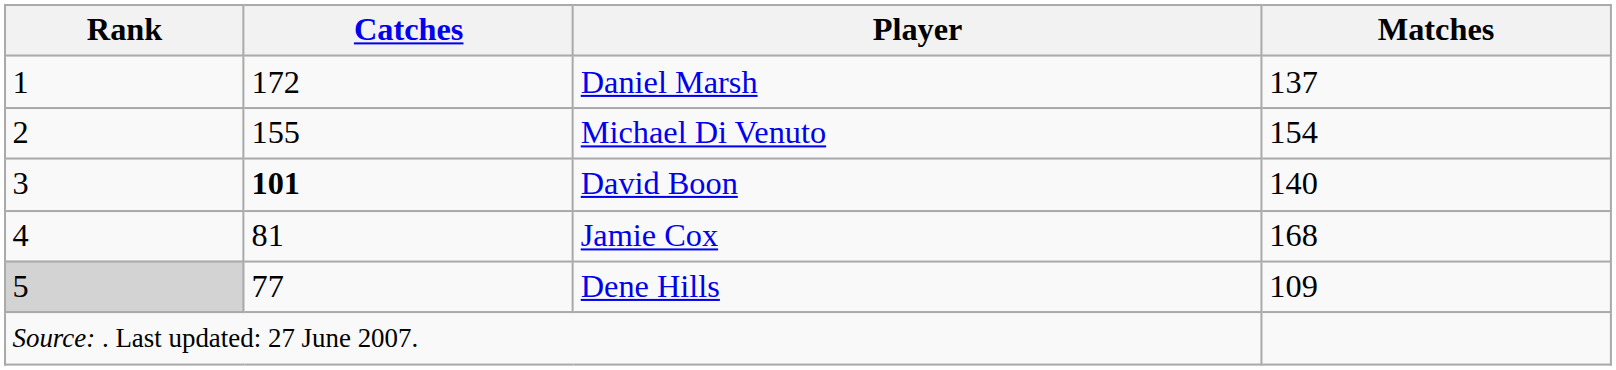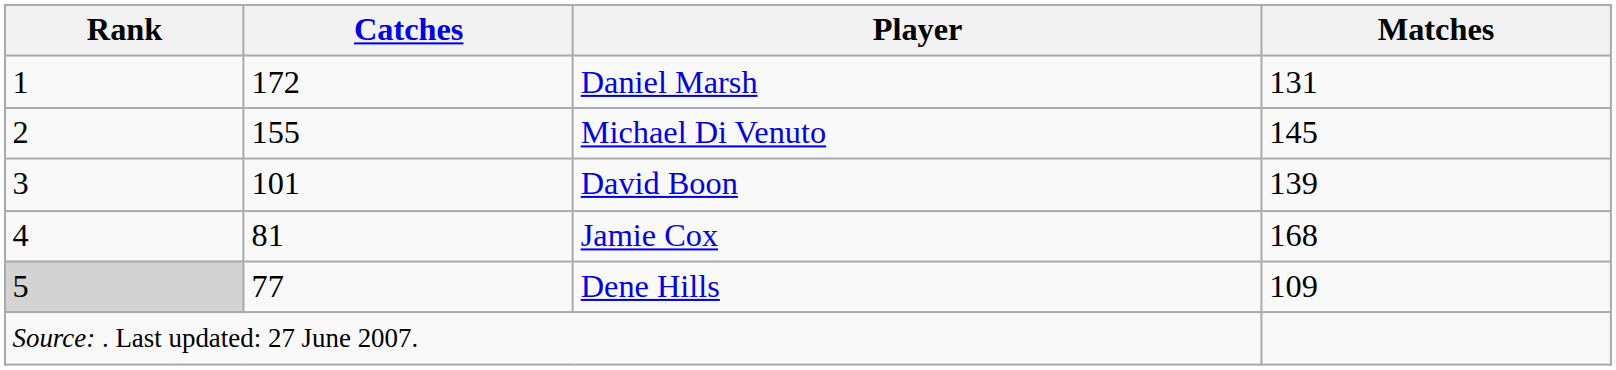Daniel Marsh | Matches: 137 -> 131
Michael Di Venuto | Matches: 154 -> 145
David Boon | Catches: bold -> normal
David Boon | Matches: 140 -> 139
